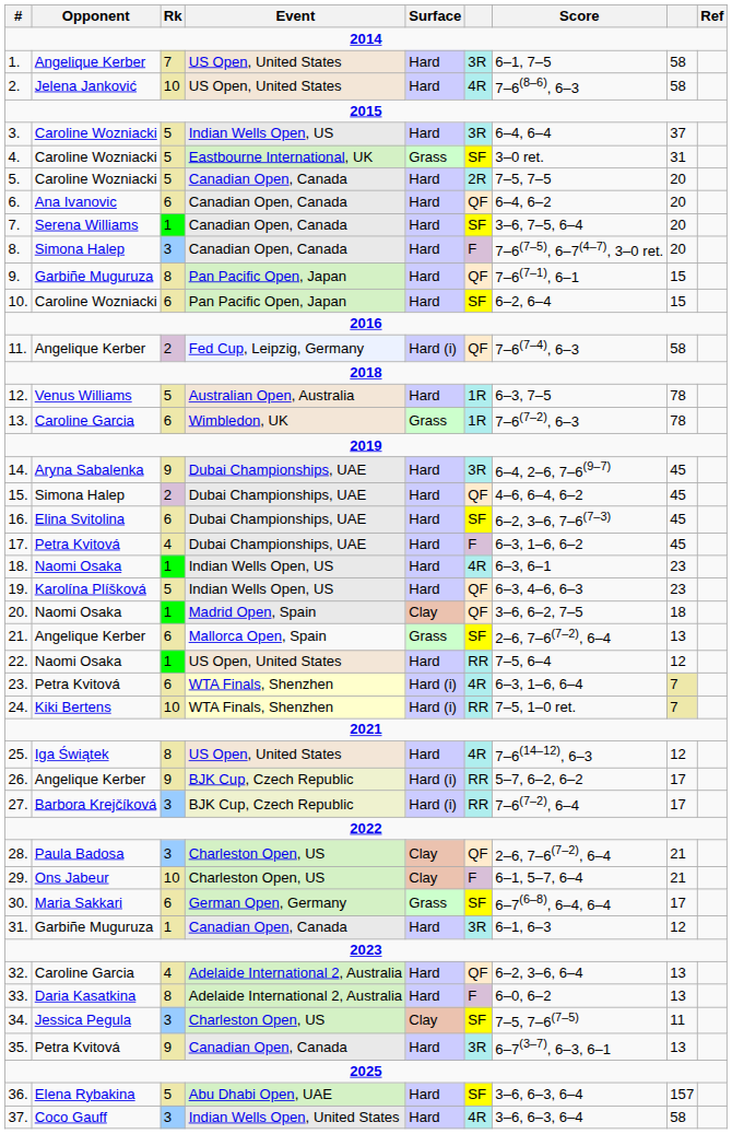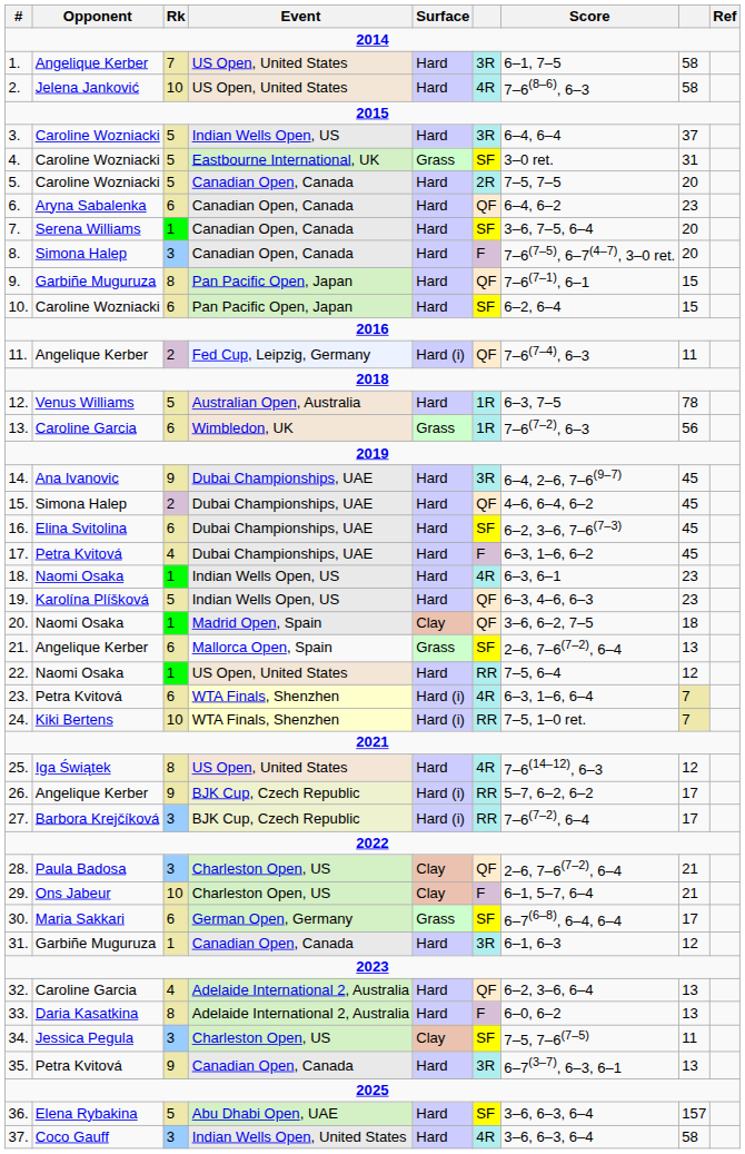6. | Opponent: Ana Ivanovic -> Aryna Sabalenka
6. | column 8: 20 -> 23
11. | column 8: 58 -> 11
13. | column 8: 78 -> 56
14. | Opponent: Aryna Sabalenka -> Ana Ivanovic
